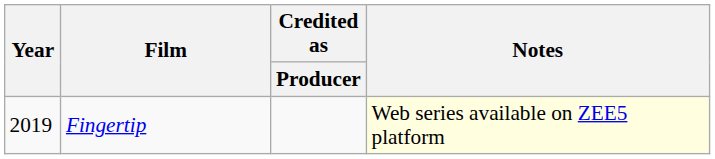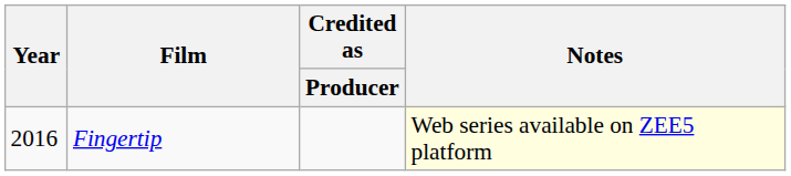Fingertip | Year: 2019 -> 2016
